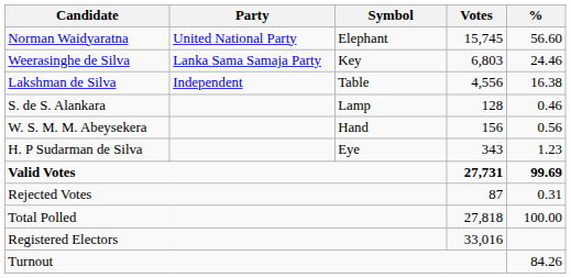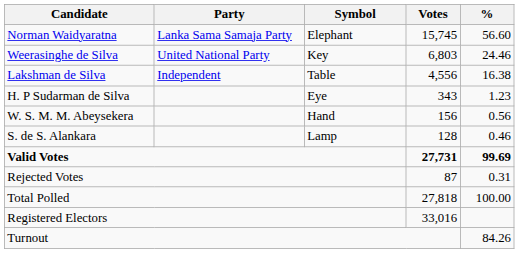Norman Waidyaratna | Party: United National Party -> Lanka Sama Samaja Party
Weerasinghe de Silva | Party: Lanka Sama Samaja Party -> United National Party
rows swapped: H. P Sudarman de Silva <-> S. de S. Alankara
